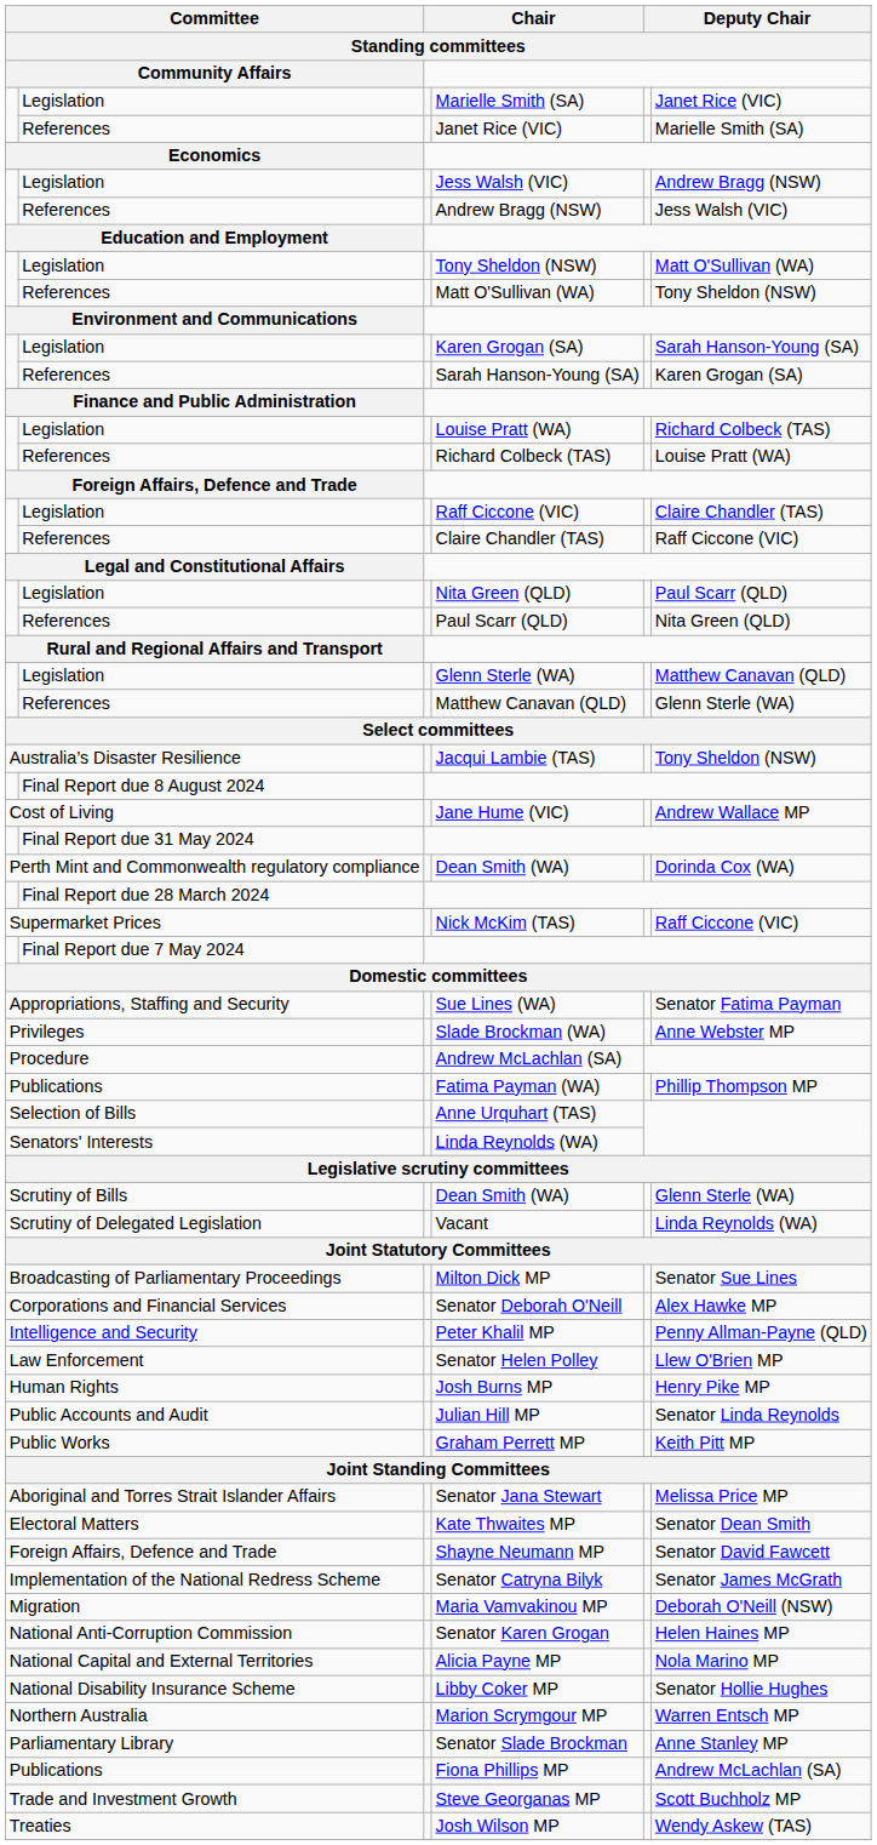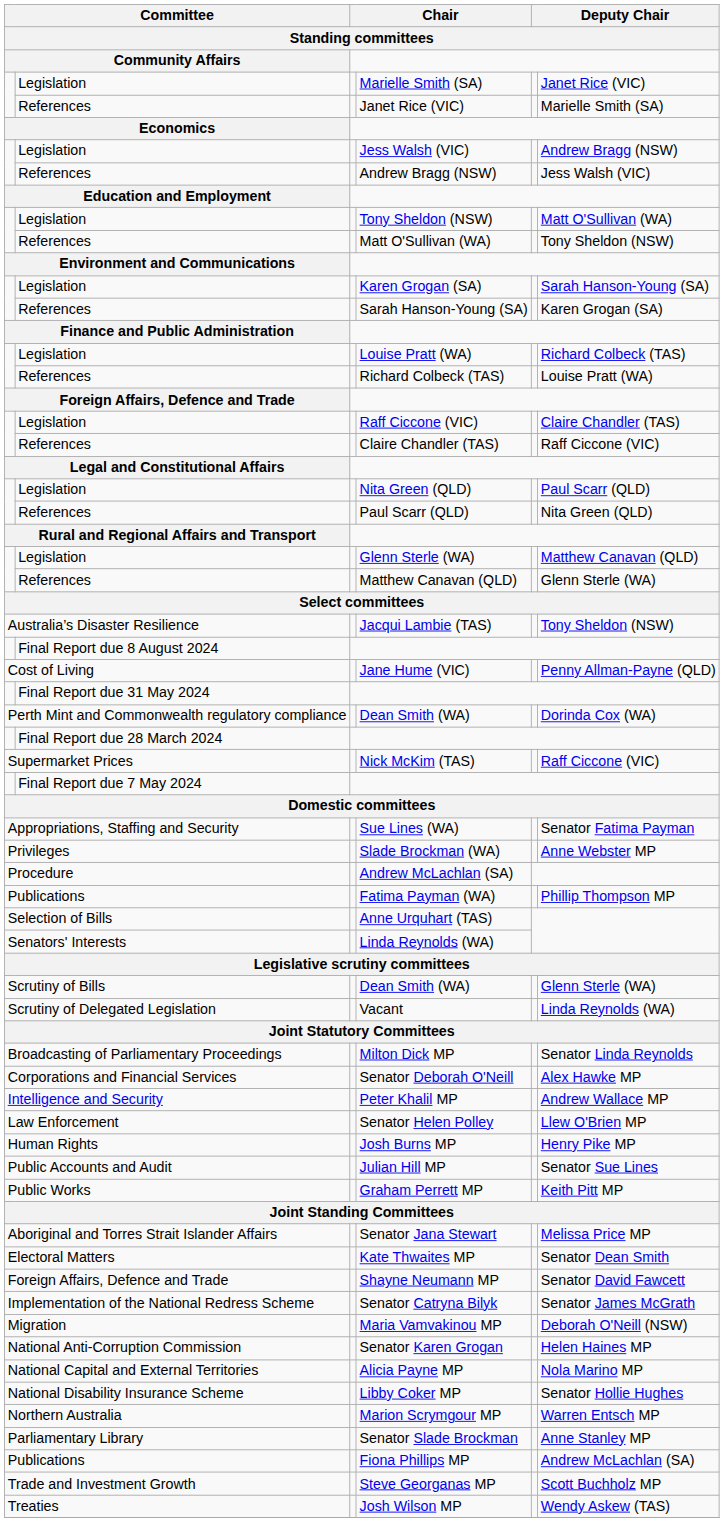Jane Hume (VIC) | column 6: Andrew Wallace MP -> Penny Allman-Payne (QLD)
Milton Dick MP | column 6: Senator Sue Lines -> Senator Linda Reynolds
Peter Khalil MP | column 6: Penny Allman-Payne (QLD) -> Andrew Wallace MP
Julian Hill MP | column 6: Senator Linda Reynolds -> Senator Sue Lines
